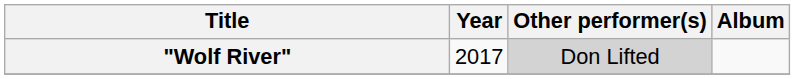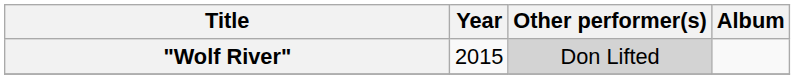"Wolf River" | Year: 2017 -> 2015
